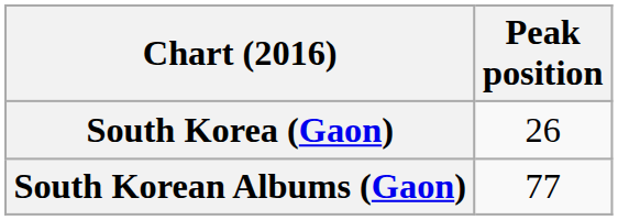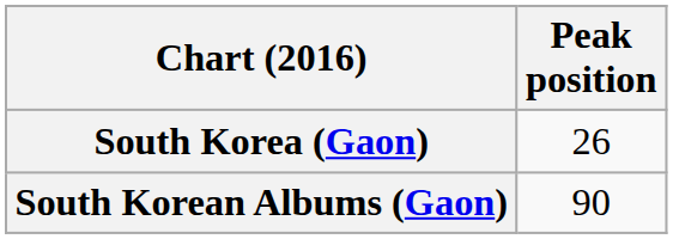South Korean Albums (Gaon) | Peak position: 77 -> 90
